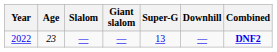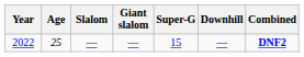2022 | Age: 23 -> 25
2022 | Super-G: 13 -> 15
